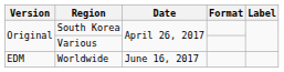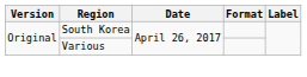- row: EDM | Worldwide | June 16, 2017
